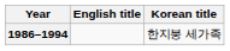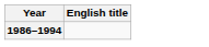- column: Korean title | 한지붕 세가족
